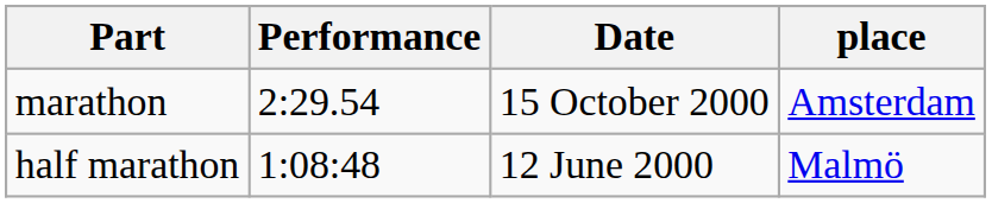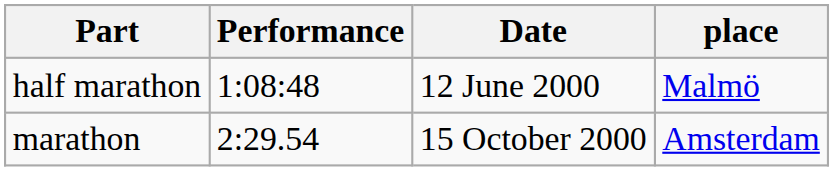rows swapped: half marathon <-> marathon
